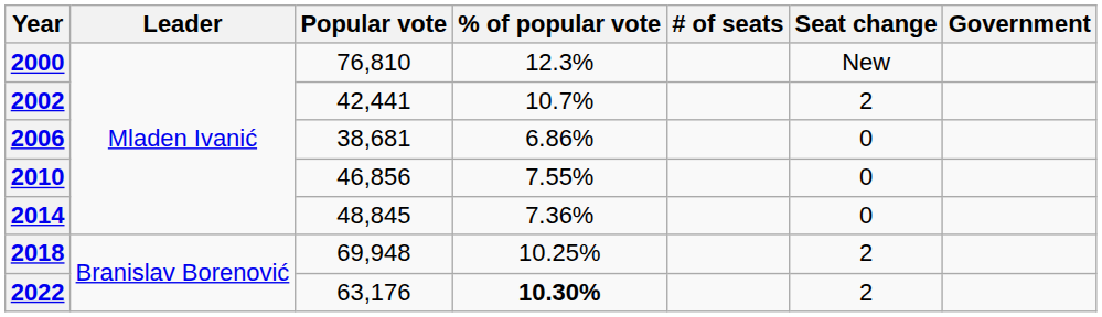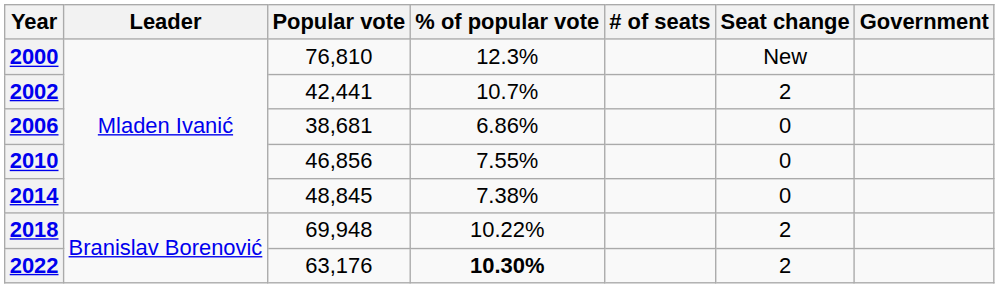2014 | % of popular vote: 7.36% -> 7.38%
2018 | % of popular vote: 10.25% -> 10.22%
